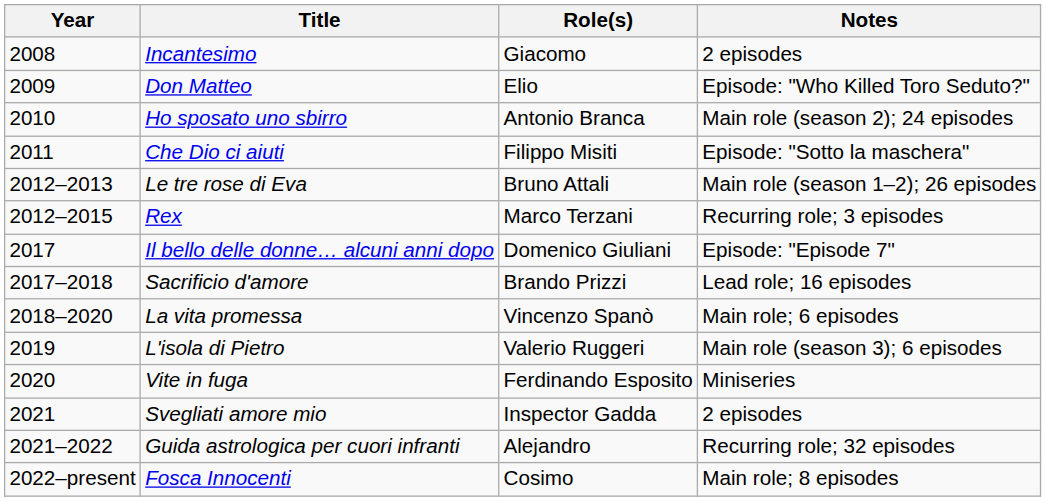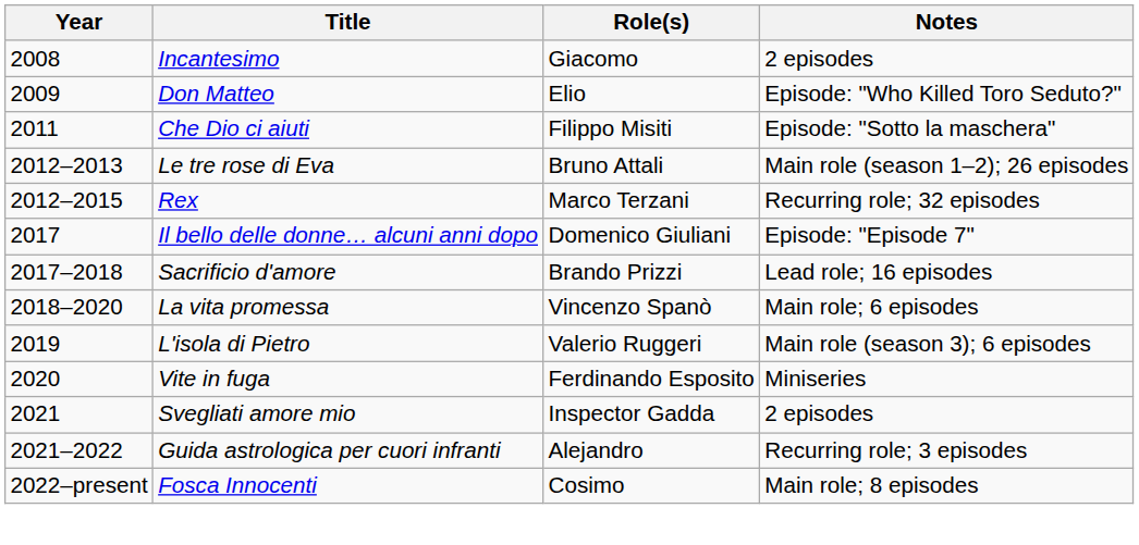- row: 2010 | Ho sposato uno sbirro | Antonio Branca | Main role (season 2); 24 episodes
Rex | Notes: Recurring role; 3 episodes -> Recurring role; 32 episodes
Guida astrologica per cuori infranti | Notes: Recurring role; 32 episodes -> Recurring role; 3 episodes
